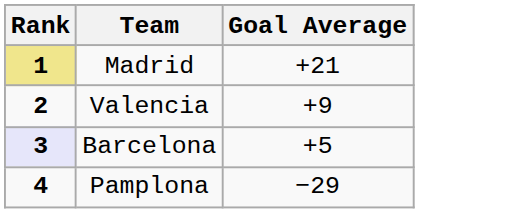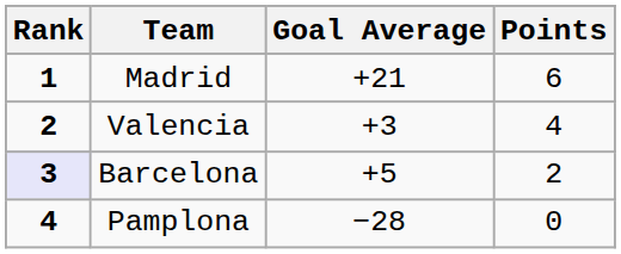+ column: Points | 6 | 4 | 2 | 0
Madrid | Rank: khaki background -> no background
Valencia | Goal Average: +9 -> +3
Pamplona | Goal Average: −29 -> −28
